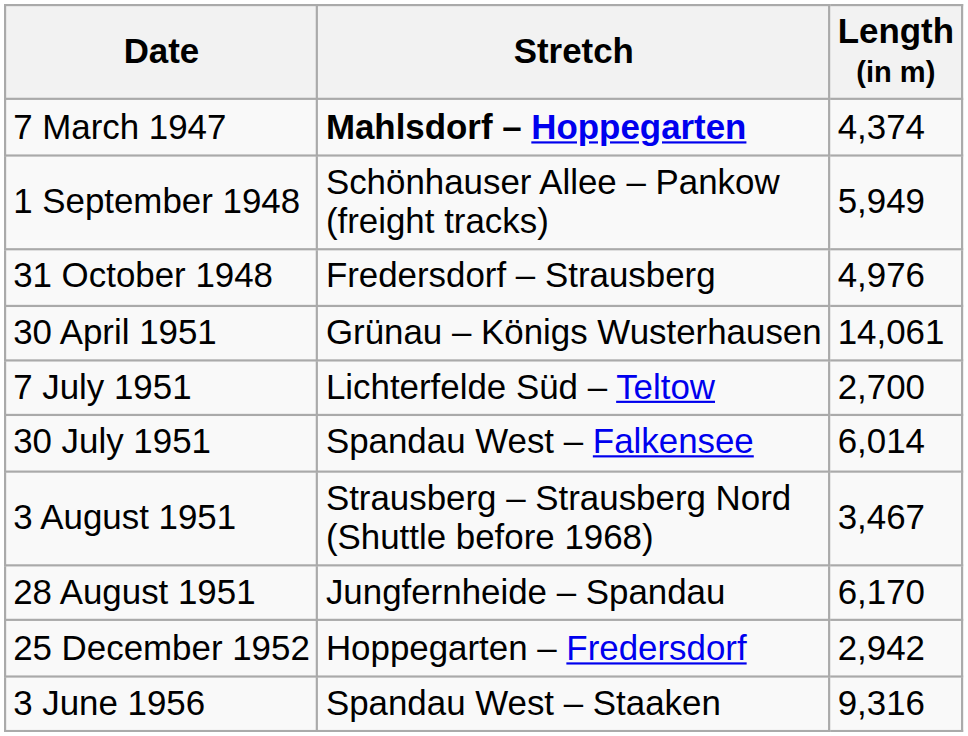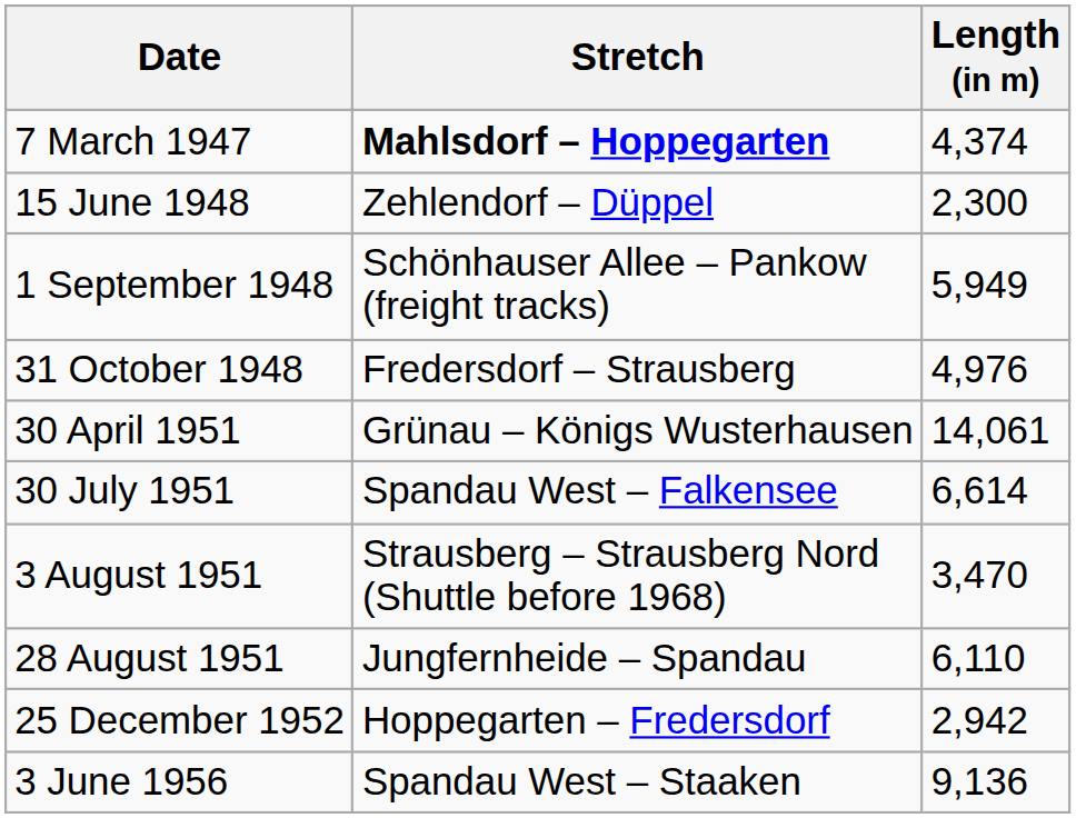+ row: 15 June 1948 | Zehlendorf – Düppel | 2,300
- row: 7 July 1951 | Lichterfelde Süd – Teltow | 2,700
30 July 1951 | Length (in m): 6,014 -> 6,614
3 August 1951 | Length (in m): 3,467 -> 3,470
28 August 1951 | Length (in m): 6,170 -> 6,110
3 June 1956 | Length (in m): 9,316 -> 9,136
